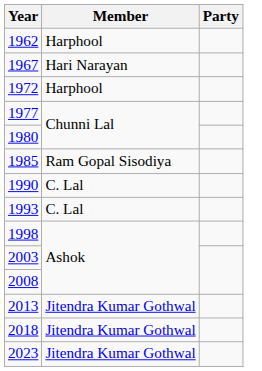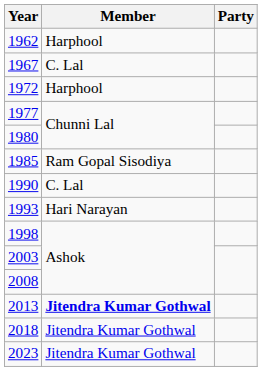1967 | Member: Hari Narayan -> C. Lal
1993 | Member: C. Lal -> Hari Narayan
2013 | Member: normal -> bold
